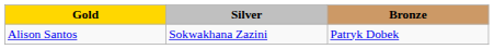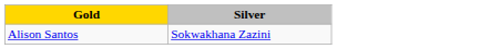- column: Bronze | Patryk Dobek
